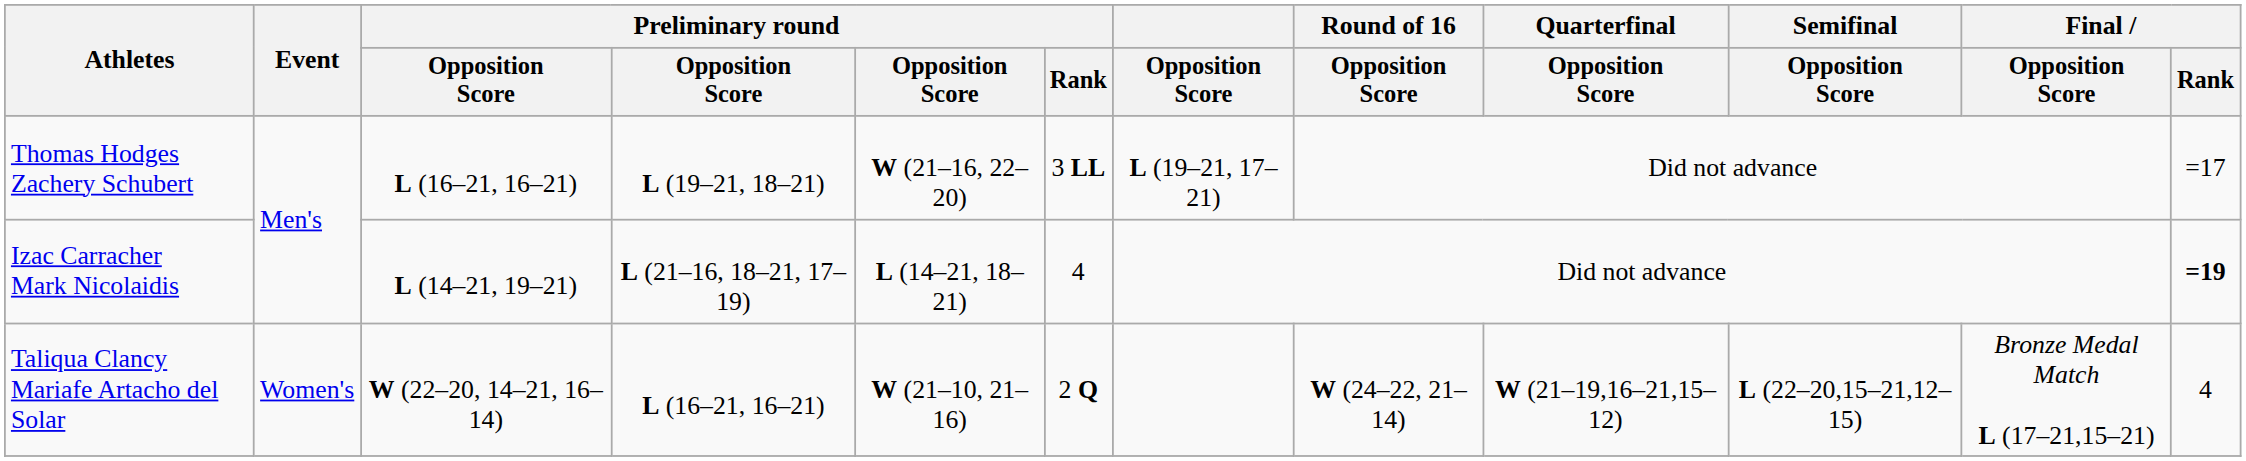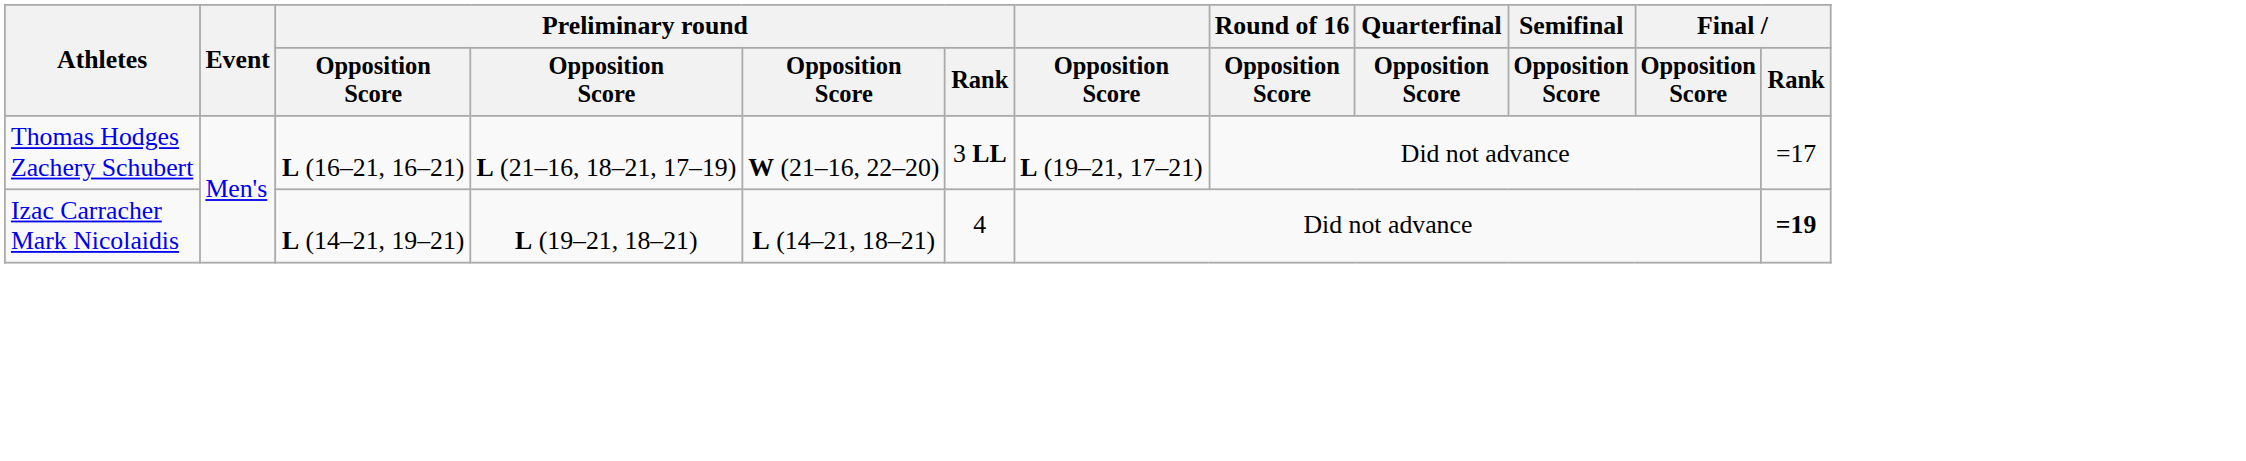Thomas Hodges Zachery Schubert | column 4: L (19–21, 18–21) -> L (21–16, 18–21, 17–19)
Izac Carracher Mark Nicolaidis | column 4: L (21–16, 18–21, 17–19) -> L (19–21, 18–21)
- row: Taliqua Clancy Mariafe Artacho del Solar | Women's | W (22–20, 14–21, 16–14) | L (16–21, 16–21) | W (21–10, 21–16) | 2 Q | W (24–22, 21–14) | W (21–19,16–21,15–12) | L (22–20,15–21,12–15) | Bronze Medal Match L (17–21,15–21) | 4
